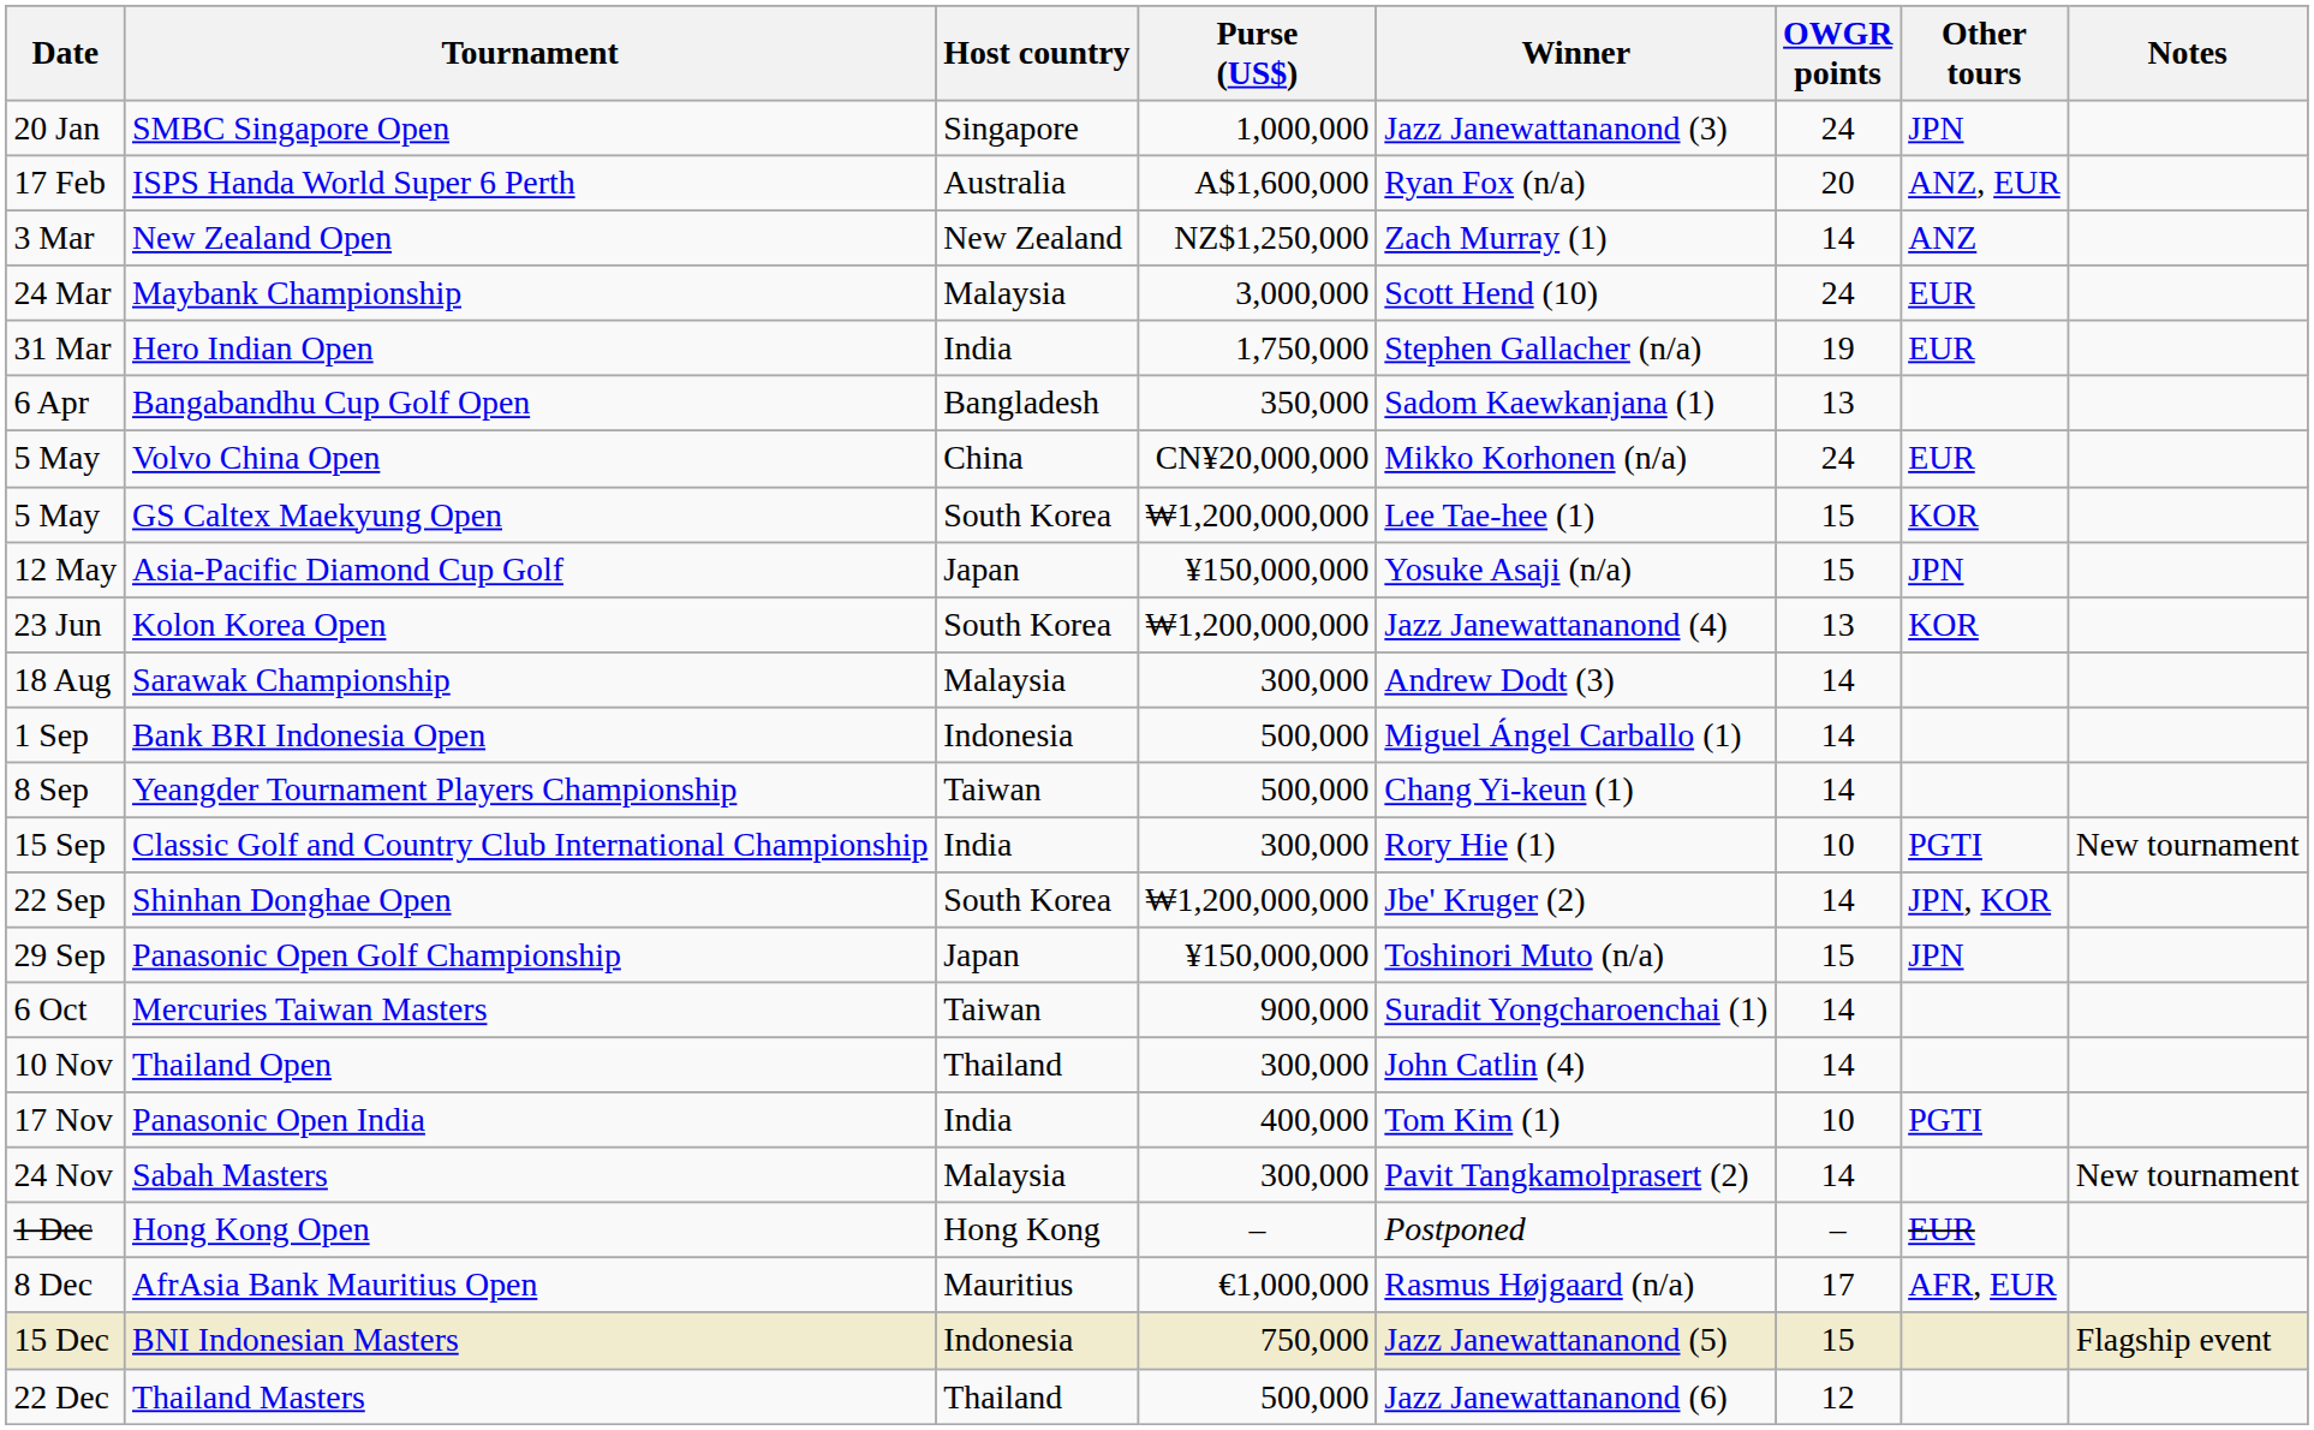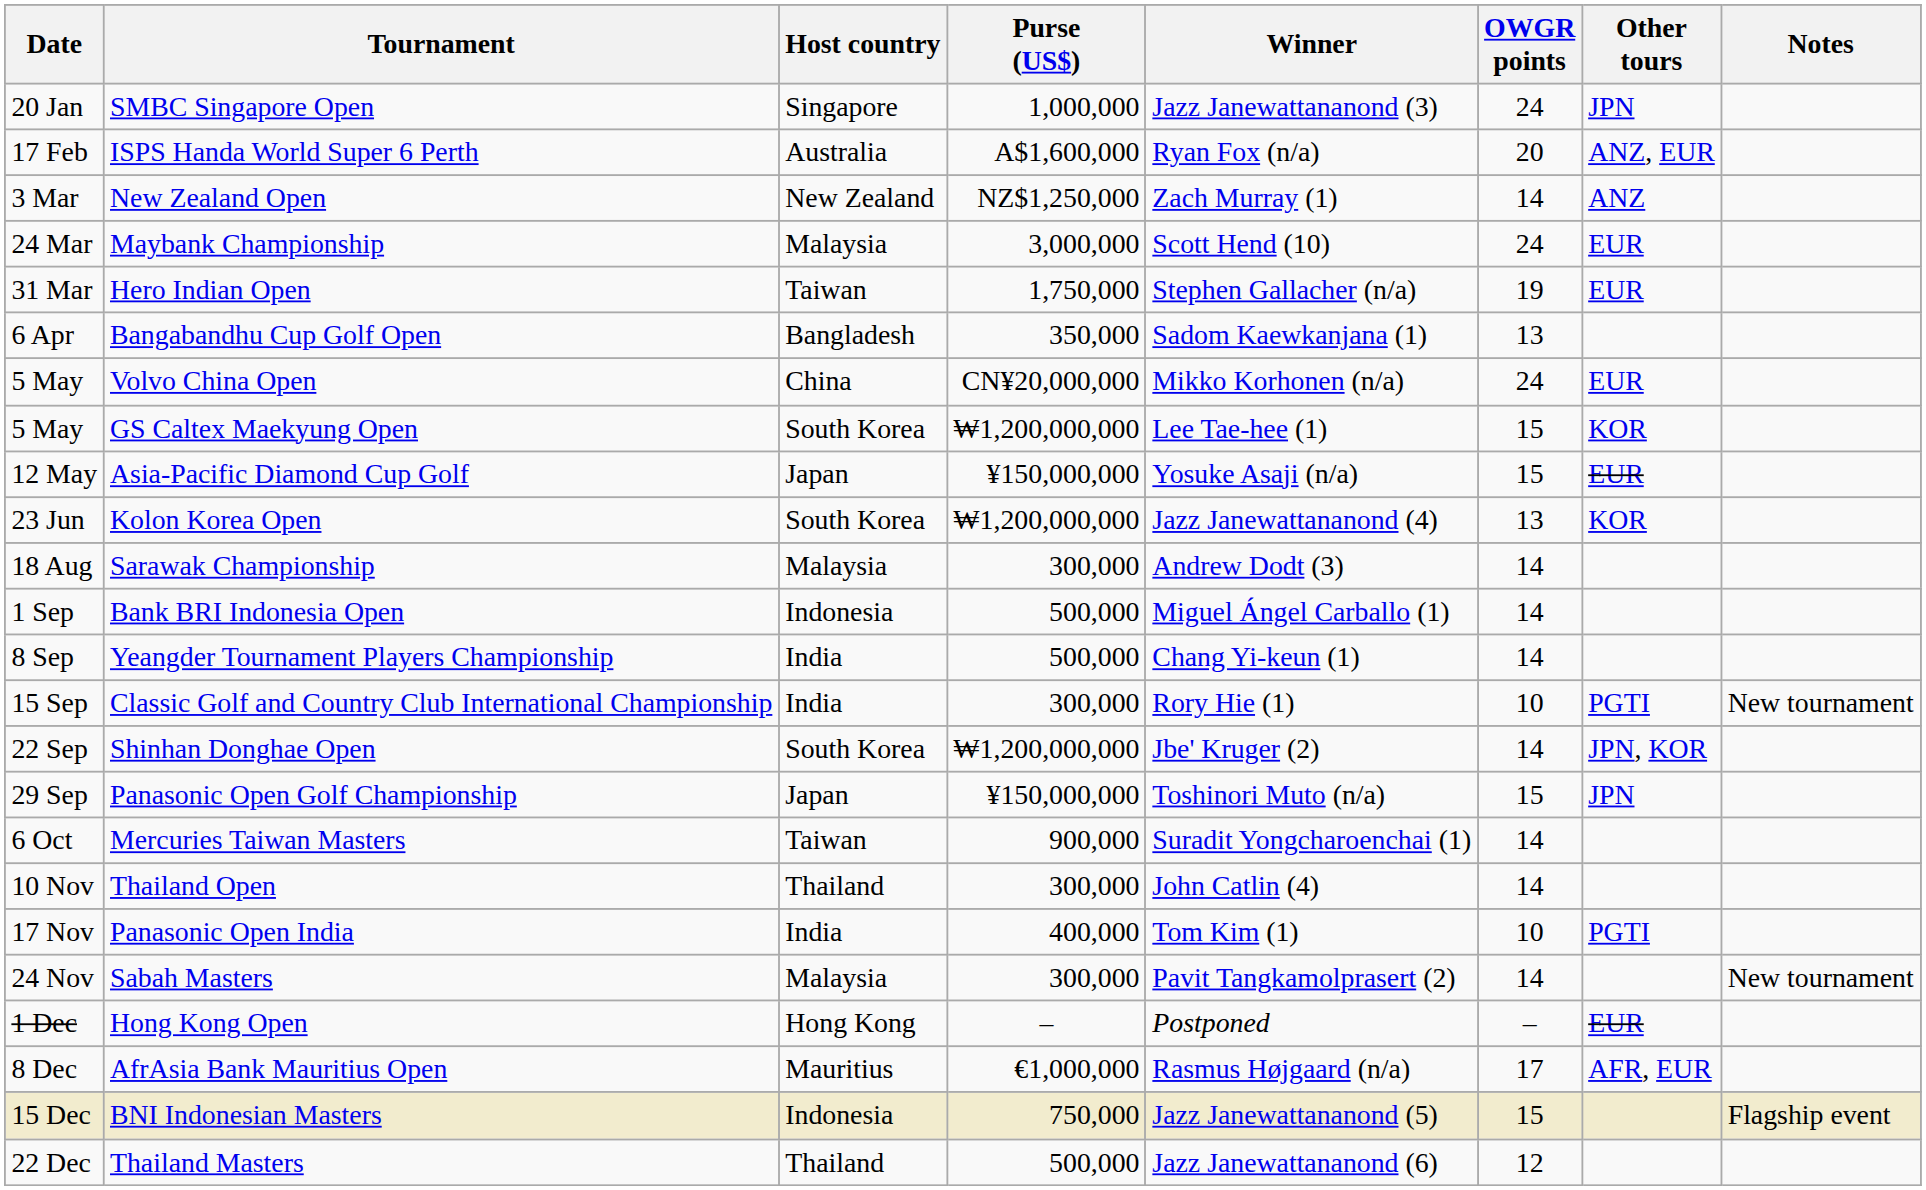Hero Indian Open | Host country: India -> Taiwan
Asia-Pacific Diamond Cup Golf | Other tours: JPN -> EUR
Yeangder Tournament Players Championship | Host country: Taiwan -> India
